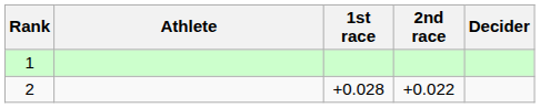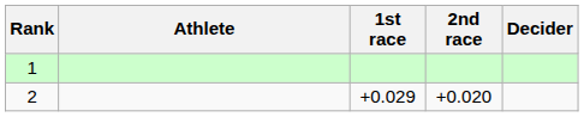2 | 1st race: +0.028 -> +0.029
2 | 2nd race: +0.022 -> +0.020
